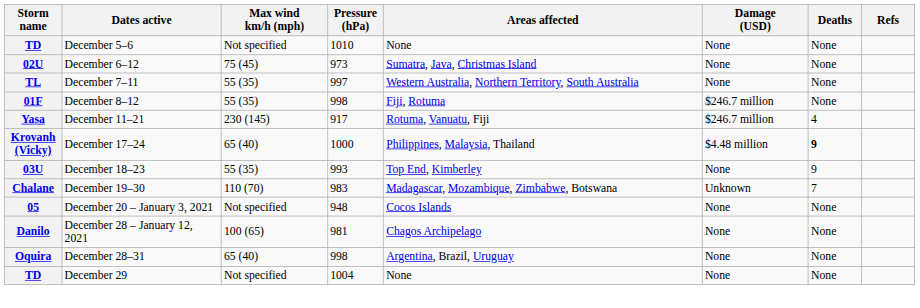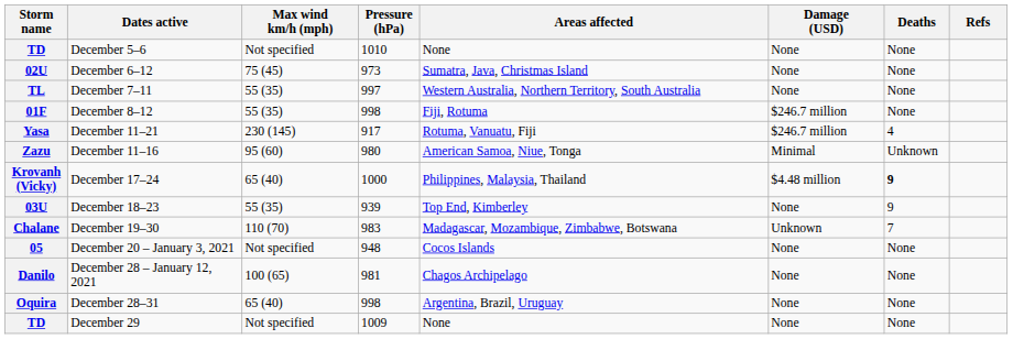+ row: Zazu | December 11–16 | 95 (60) | 980 | American Samoa, Niue, Tonga | Minimal | Unknown
03U | Pressure (hPa): 993 -> 939
TD / December 29 | Pressure (hPa): 1004 -> 1009
